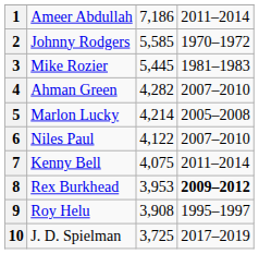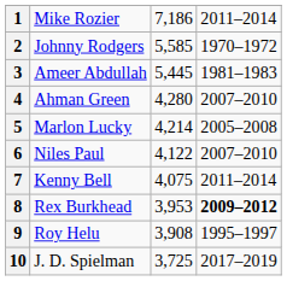1 | column 2: Ameer Abdullah -> Mike Rozier
3 | column 2: Mike Rozier -> Ameer Abdullah
4 | column 3: 4,282 -> 4,280
